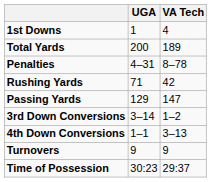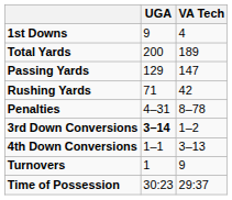1st Downs | UGA: 1 -> 9
rows swapped: Passing Yards <-> Penalties
3rd Down Conversions | UGA: normal -> bold
Turnovers | UGA: 9 -> 1
